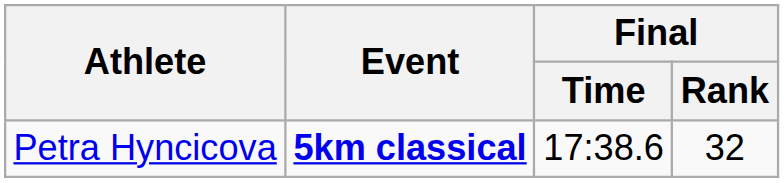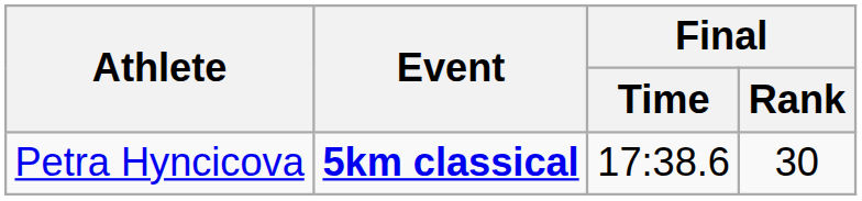Petra Hyncicova | Final / Rank: 32 -> 30
